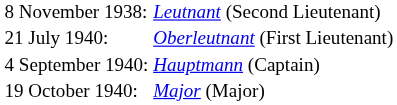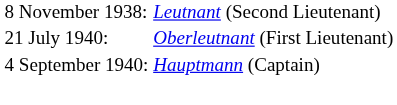- row: 19 October 1940: | Major (Major)
